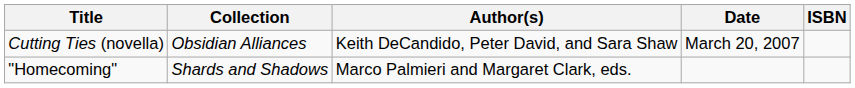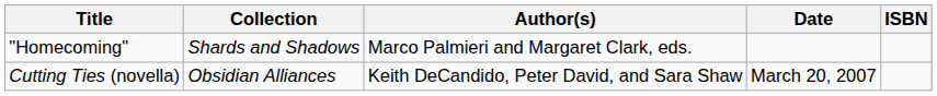rows swapped: Cutting Ties (novella) <-> "Homecoming"
